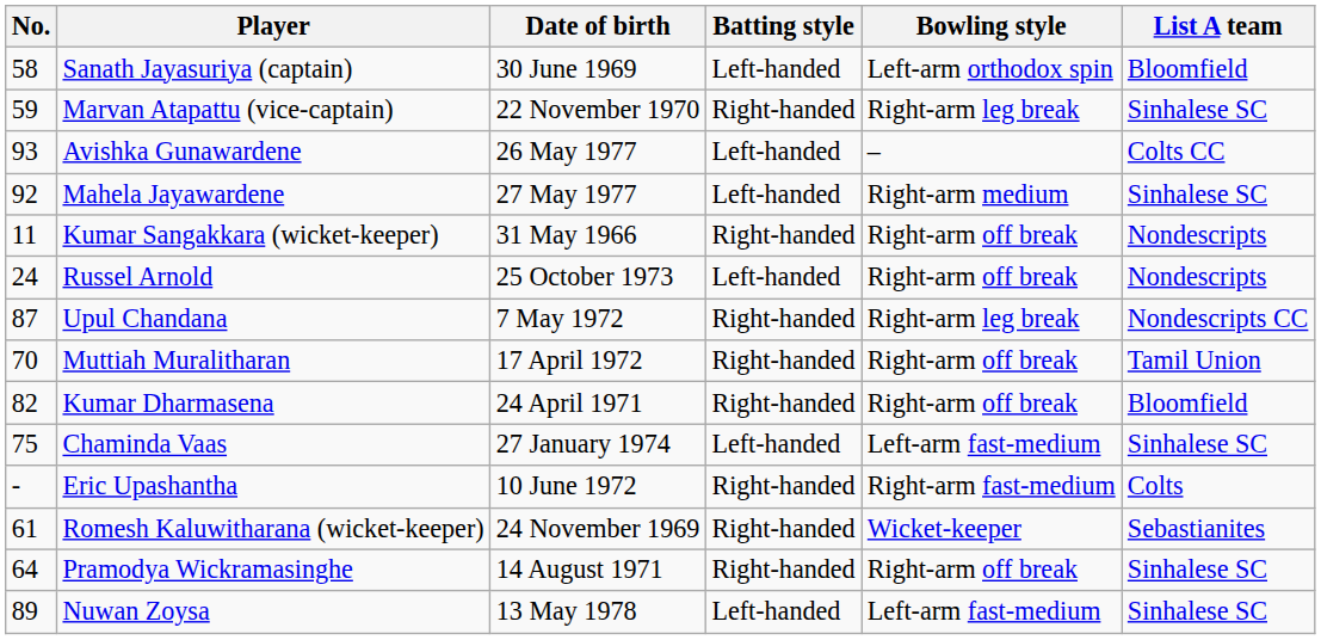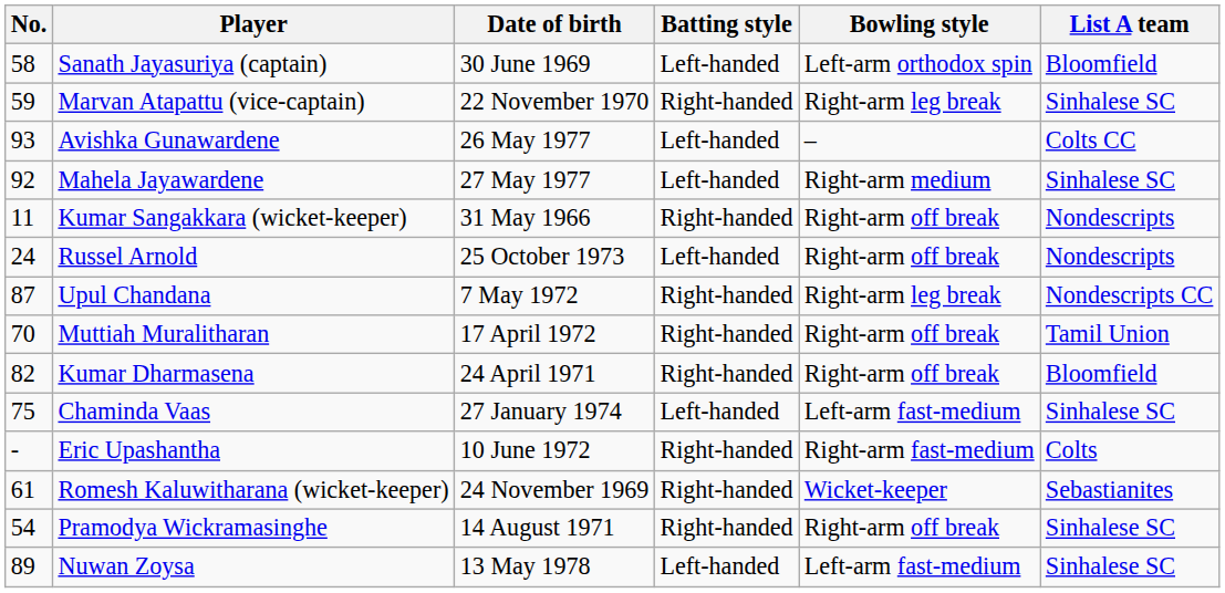Pramodya Wickramasinghe | No.: 64 -> 54
